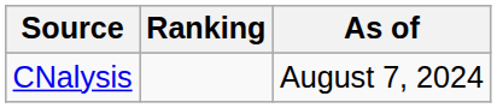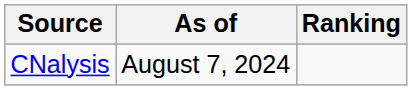columns swapped: Ranking <-> As of
